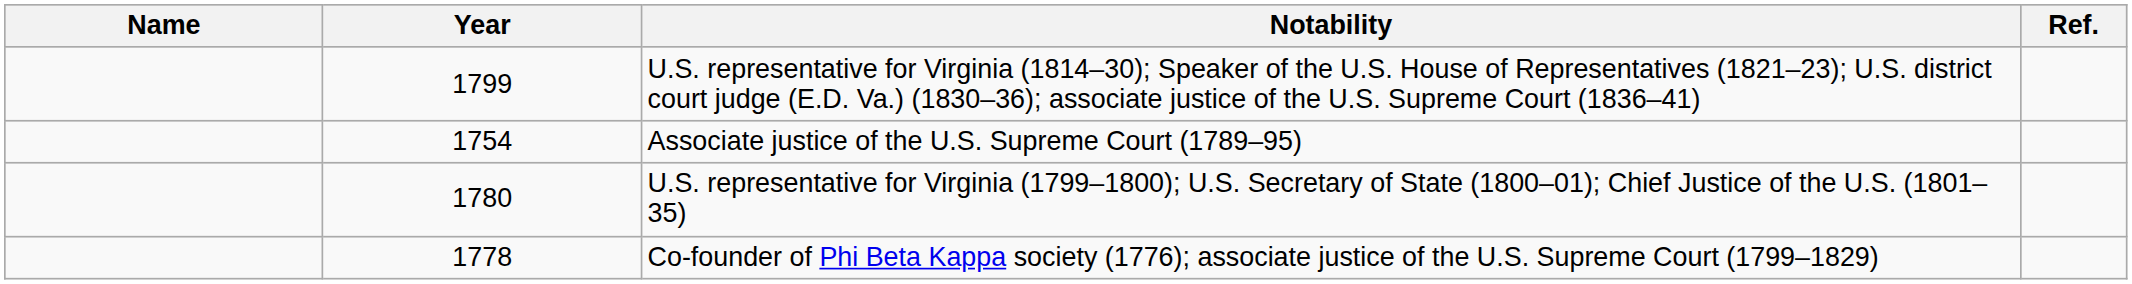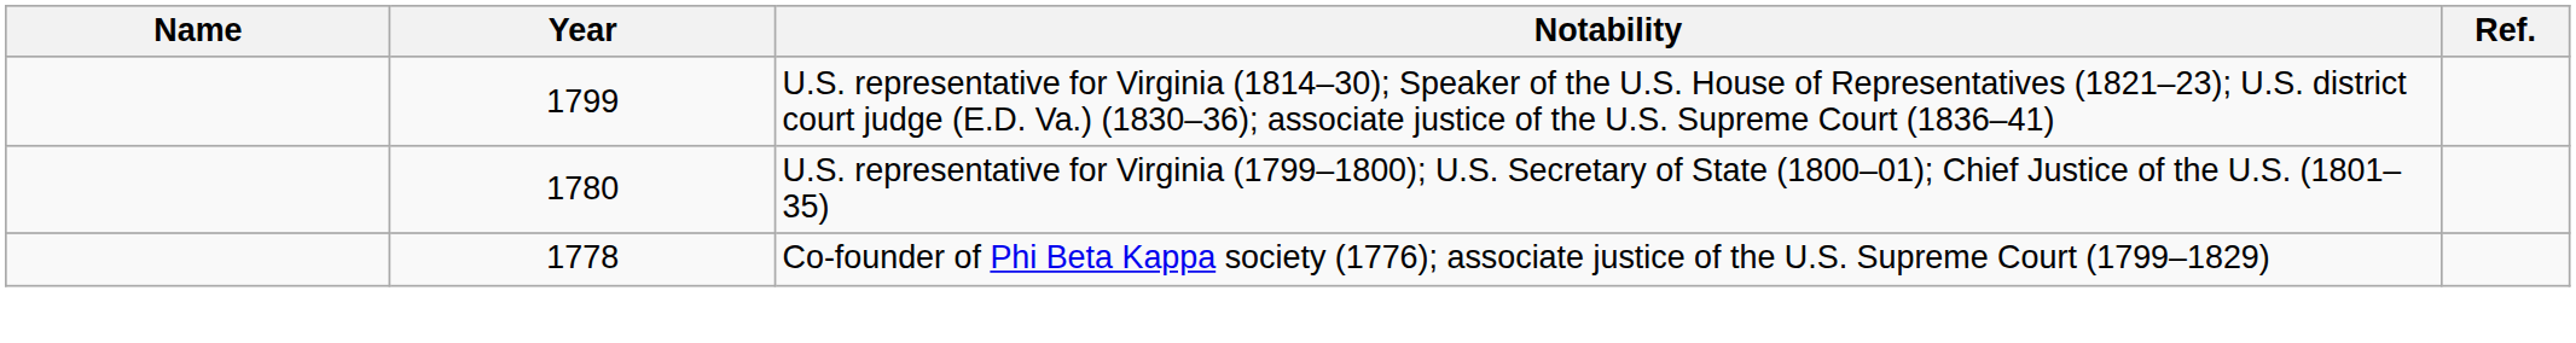- row: 1754 | Associate justice of the U.S. Supreme Court (1789–95)
